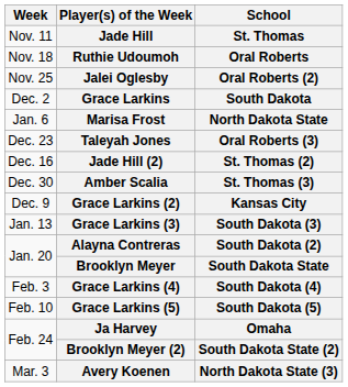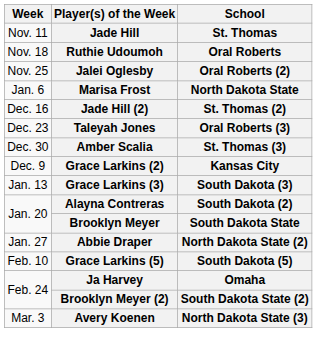- row: Dec. 2 | Grace Larkins | South Dakota
rows swapped: Jade Hill (2) <-> Taleyah Jones
+ row: Jan. 27 | Abbie Draper | North Dakota State (2)
- row: Feb. 3 | Grace Larkins (4) | South Dakota (4)
